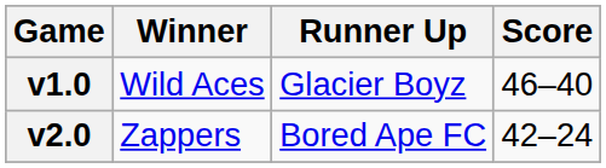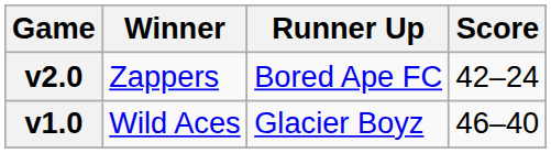rows swapped: v1.0 <-> v2.0
